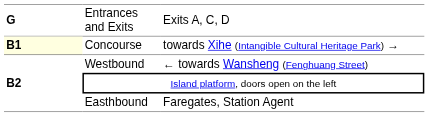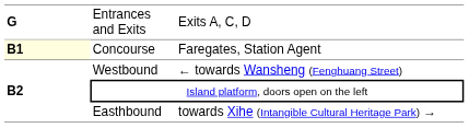Concourse | column 3: towards Xihe (Intangible Cultural Heritage Park) → -> Faregates, Station Agent
Easthbound | column 3: Faregates, Station Agent -> towards Xihe (Intangible Cultural Heritage Park) →
